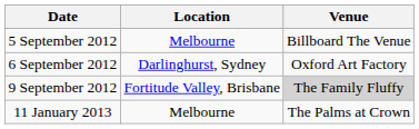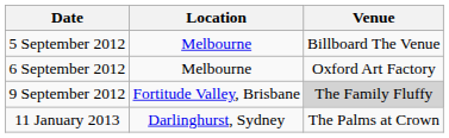6 September 2012 | Location: Darlinghurst, Sydney -> Melbourne
11 January 2013 | Location: Melbourne -> Darlinghurst, Sydney
